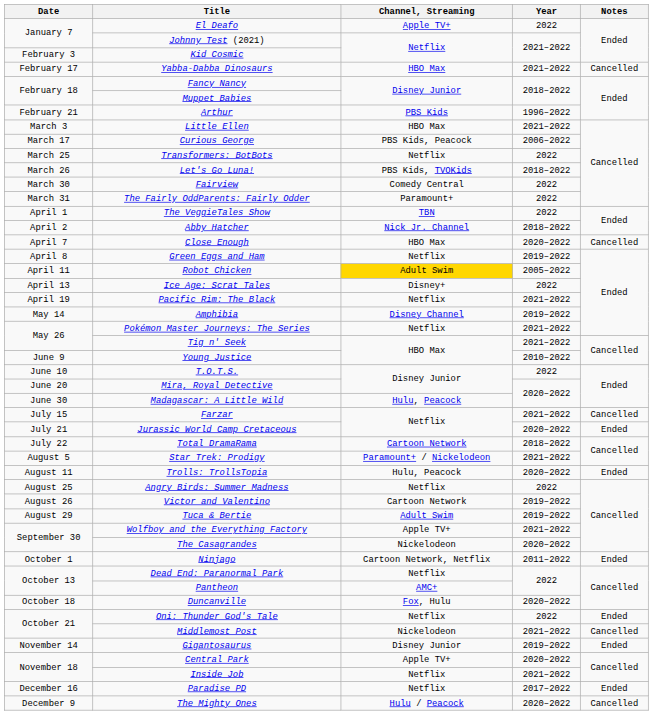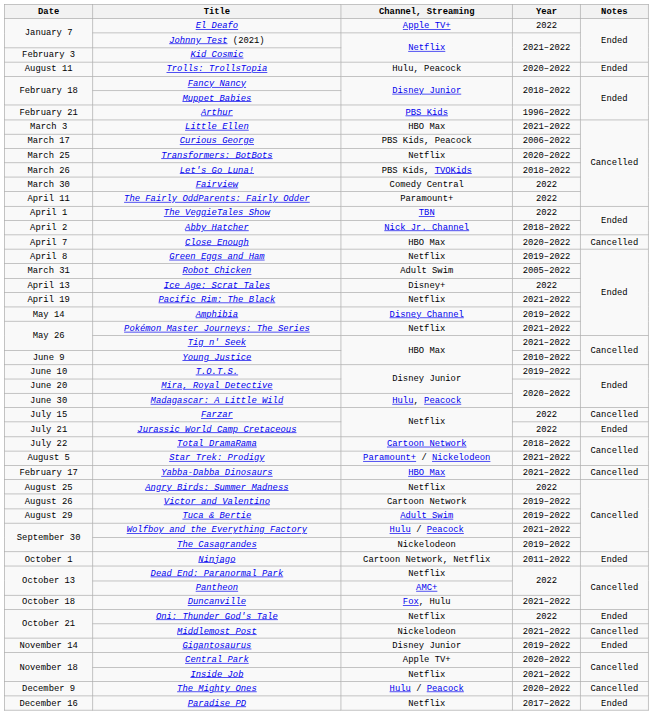rows swapped: Yabba-Dabba Dinosaurs <-> Trolls: TrollsTopia
Transformers: BotBots | Year: 2022 -> 2020–2022
The Fairly OddParents: Fairly Odder | Date: March 31 -> April 11
Robot Chicken | Date: April 11 -> March 31
Robot Chicken | Channel, Streaming: gold background -> no background
T.O.T.S. | Year: 2022 -> 2019–2022
Farzar | Year: 2021–2022 -> 2022
Jurassic World Camp Cretaceous | Year: 2020–2022 -> 2022
Wolfboy and the Everything Factory | Channel, Streaming: Apple TV+ -> Hulu / Peacock
The Casagrandes | Year: 2020–2022 -> 2019–2022
Duncanville | Year: 2020–2022 -> 2021–2022
rows swapped: The Mighty Ones <-> Paradise PD
